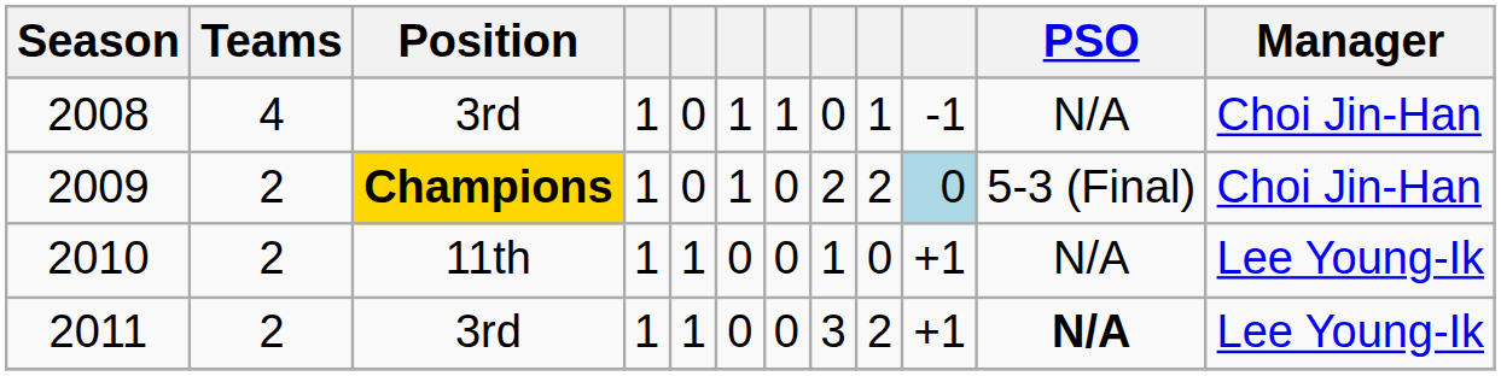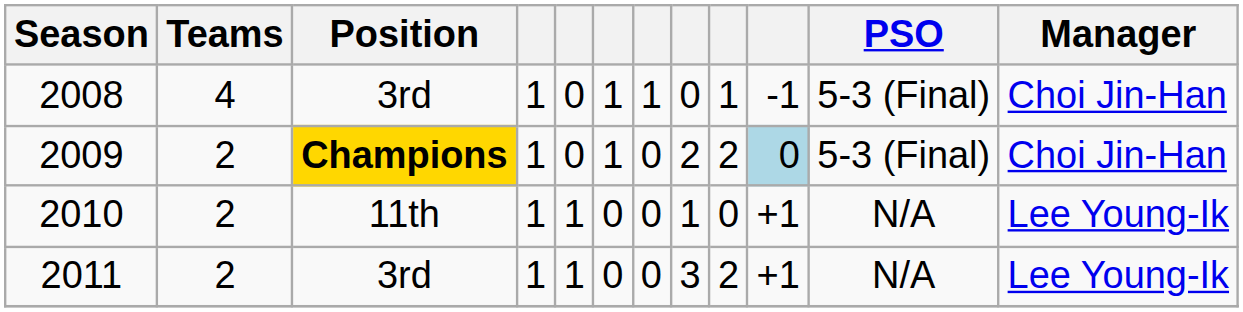2008 | PSO: N/A -> 5-3 (Final)
2011 | PSO: bold -> normal
